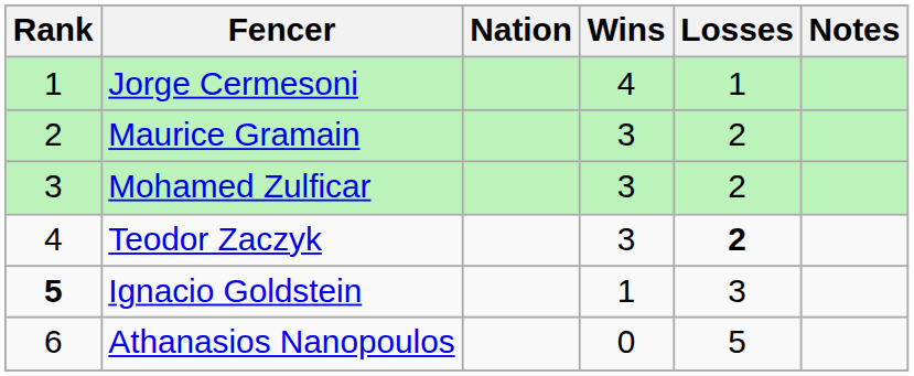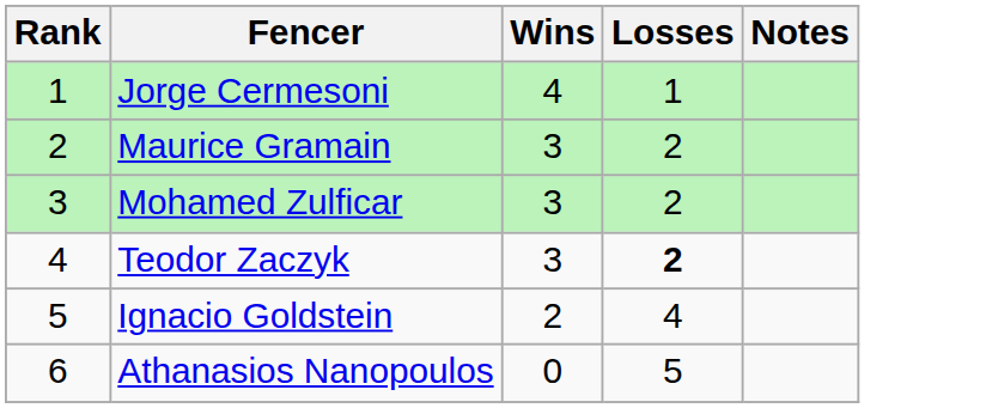- column: Nation
Ignacio Goldstein | Rank: bold -> normal
Ignacio Goldstein | Wins: 1 -> 2
Ignacio Goldstein | Losses: 3 -> 4
